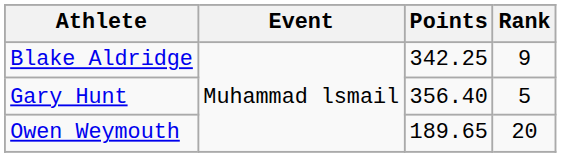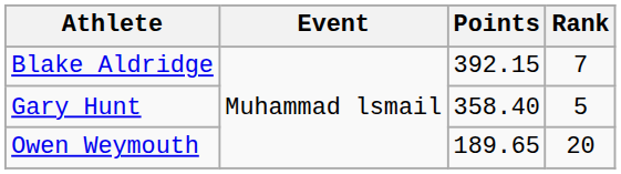Blake Aldridge | Points: 342.25 -> 392.15
Blake Aldridge | Rank: 9 -> 7
Gary Hunt | Points: 356.40 -> 358.40
